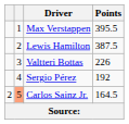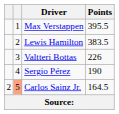Lewis Hamilton | Points: 387.5 -> 383.5
Sergio Pérez | Points: 192 -> 190
